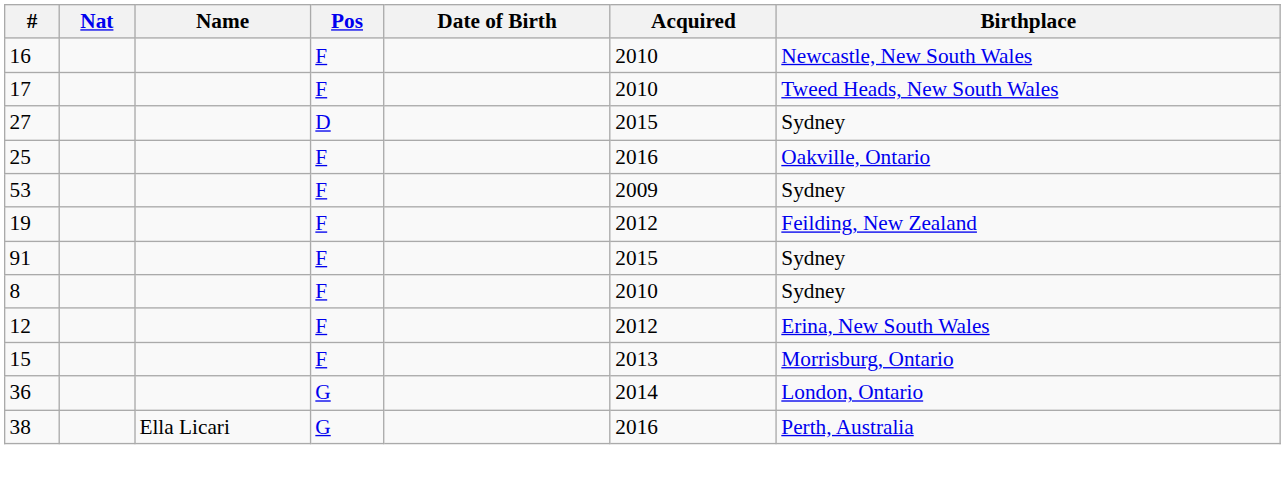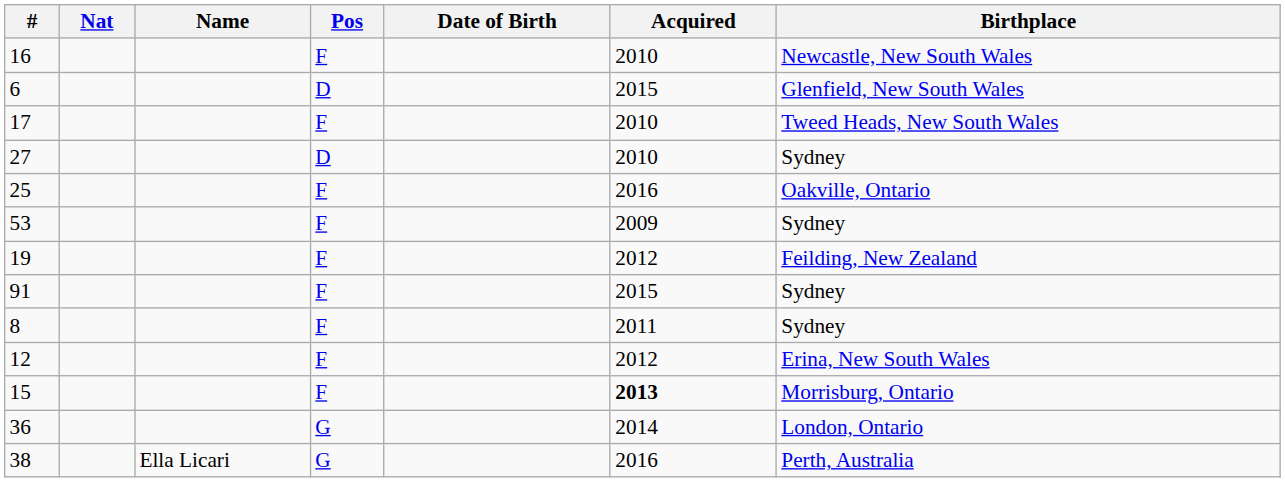+ row: 6 | D | 2015 | Glenfield, New South Wales
27 | Acquired: 2015 -> 2010
8 | Acquired: 2010 -> 2011
15 | Acquired: normal -> bold
